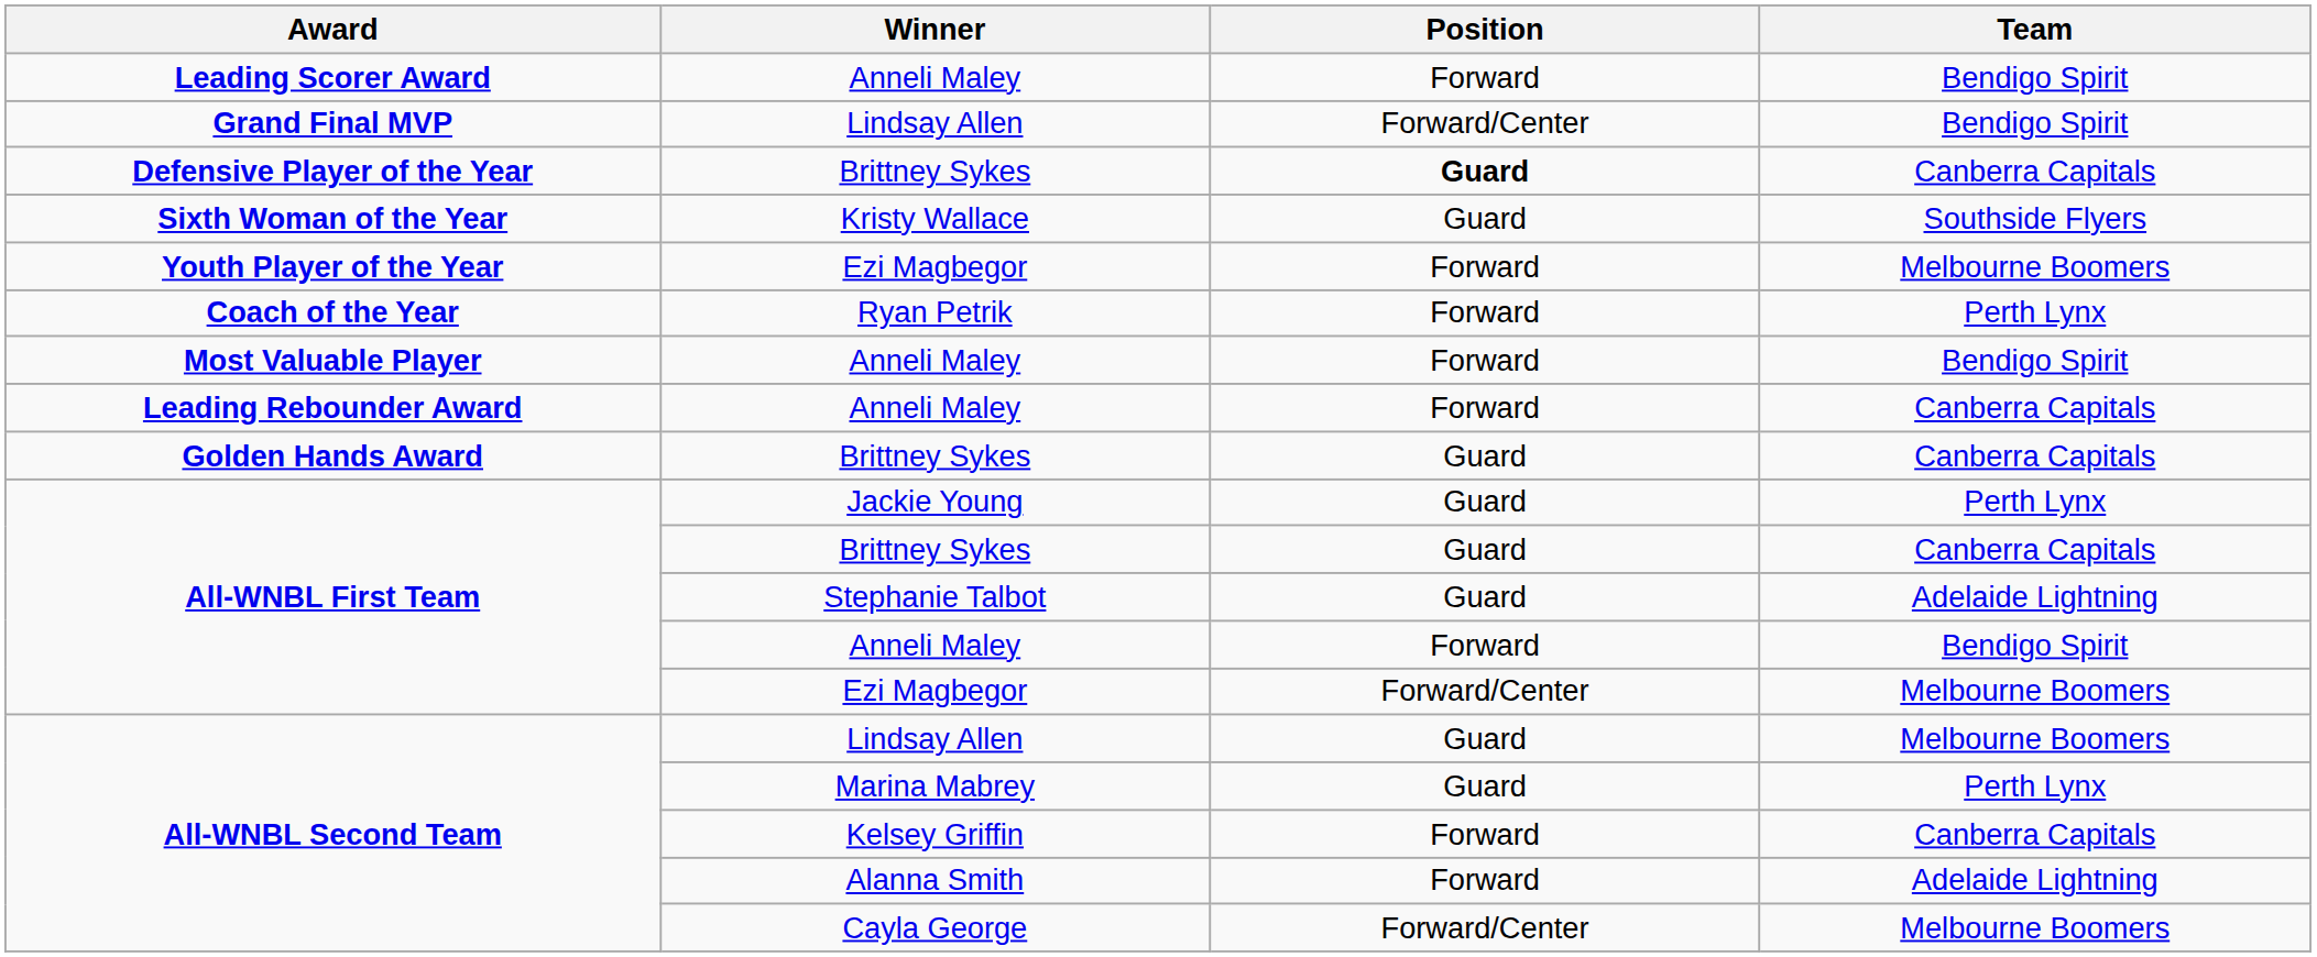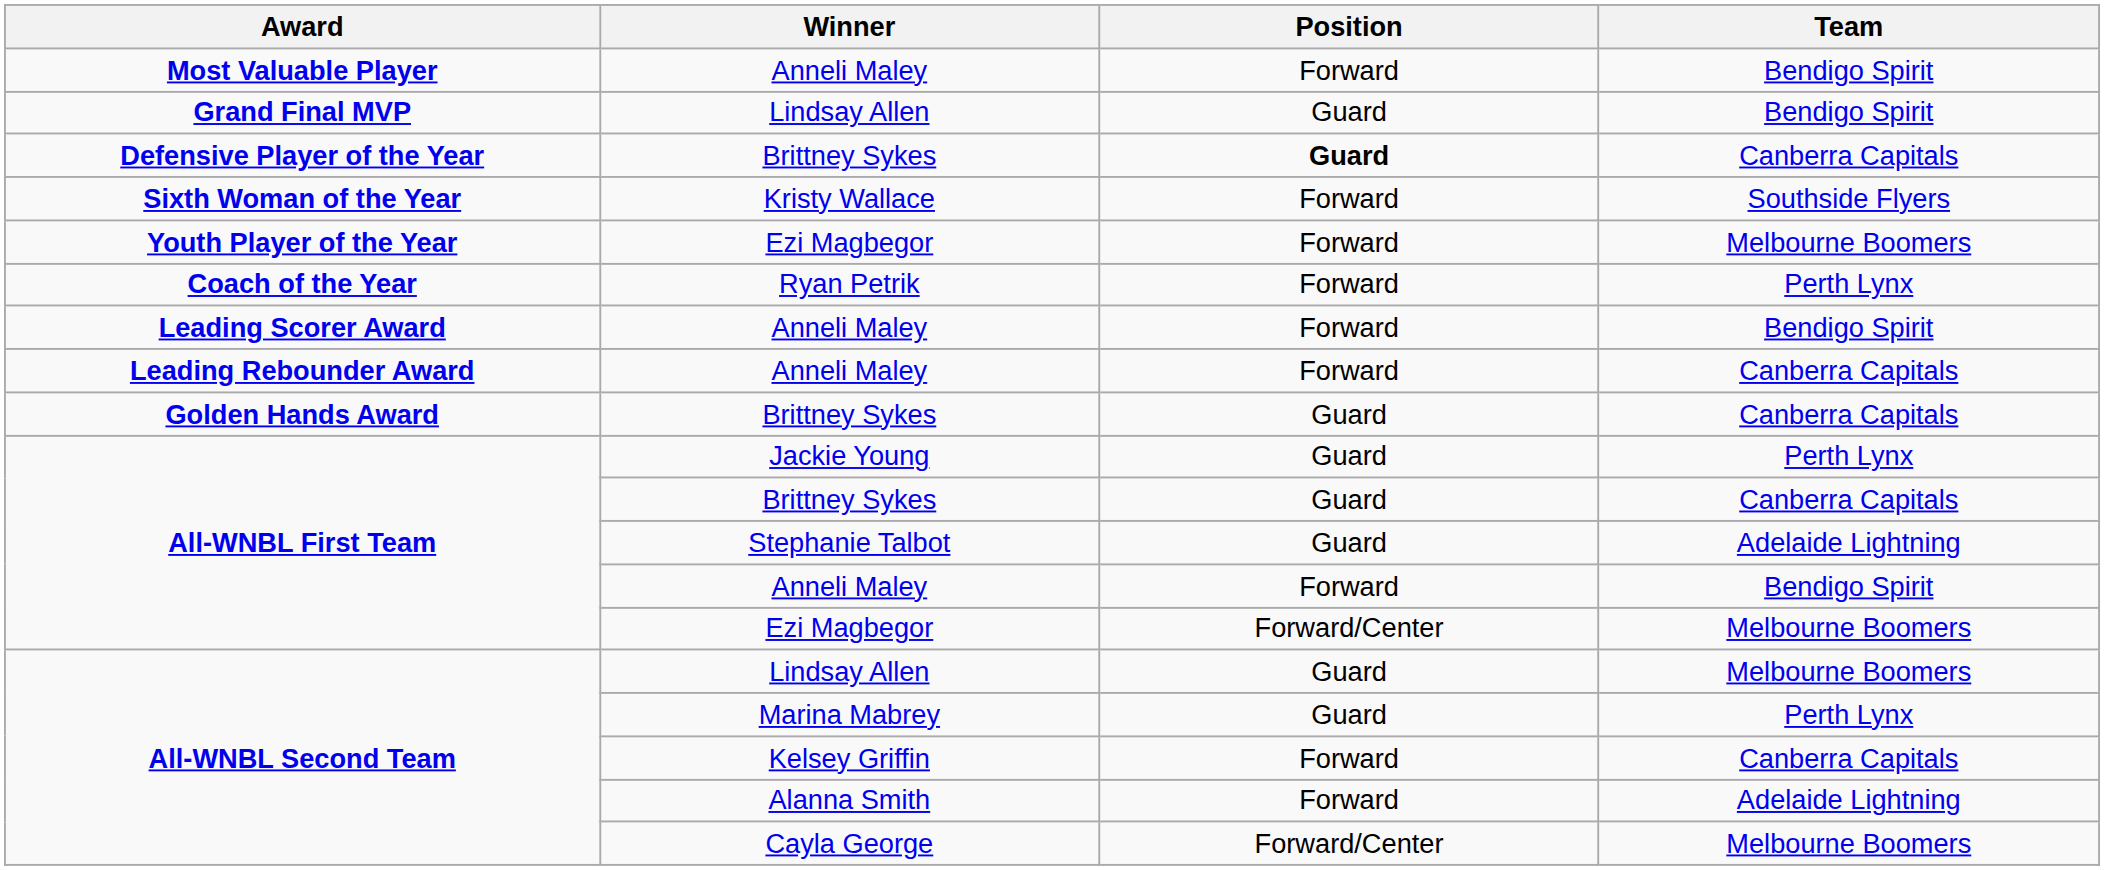rows swapped: Most Valuable Player / Anneli Maley <-> Leading Scorer Award / Anneli Maley
Grand Final MVP / Lindsay Allen | Position: Forward/Center -> Guard
Kristy Wallace | Position: Guard -> Forward
